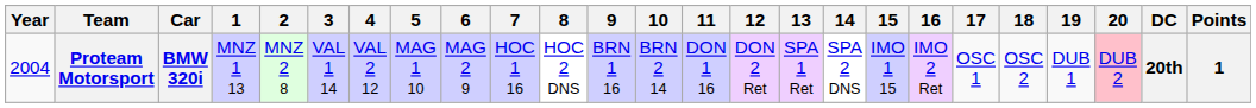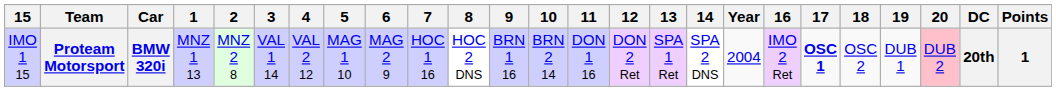columns swapped: Year <-> 15
Proteam Motorsport | 17: normal -> bold
